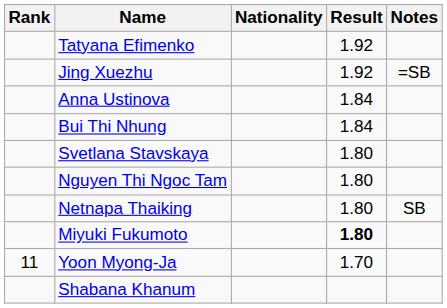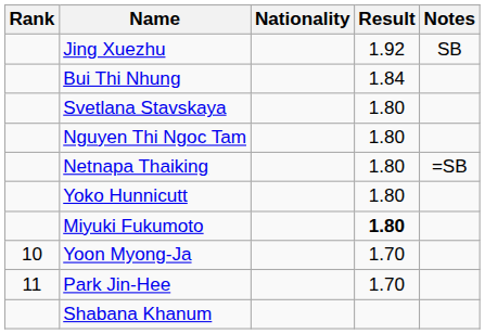- row: Tatyana Efimenko | 1.92
Jing Xuezhu | Notes: =SB -> SB
- row: Anna Ustinova | 1.84
Netnapa Thaiking | Notes: SB -> =SB
+ row: Yoko Hunnicutt | 1.80
Yoon Myong-Ja | Rank: 11 -> 10
+ row: 11 | Park Jin-Hee | 1.70
